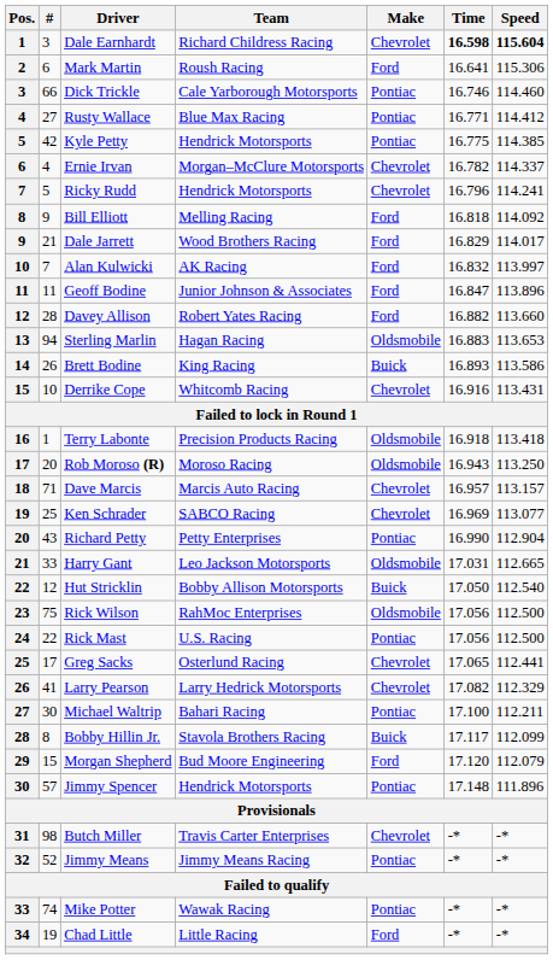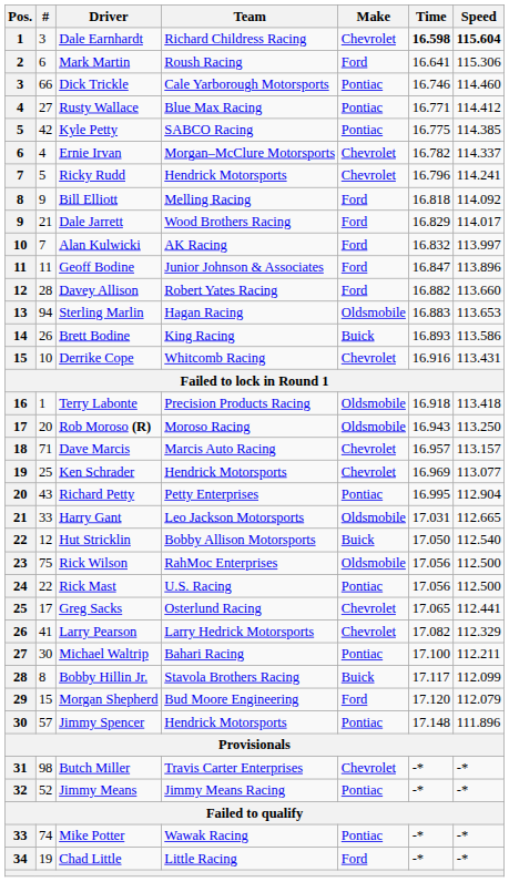Kyle Petty | Team: Hendrick Motorsports -> SABCO Racing
Ken Schrader | Team: SABCO Racing -> Hendrick Motorsports
Richard Petty | Time: 16.990 -> 16.995
